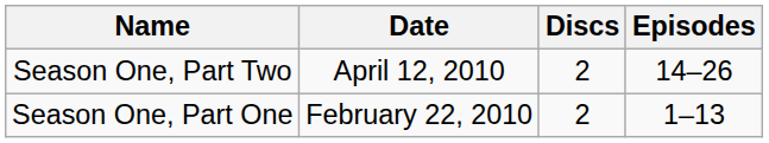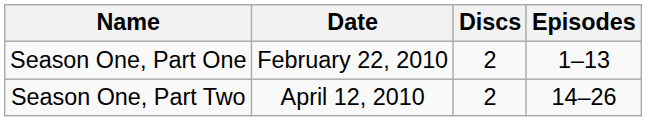rows swapped: Season One, Part One <-> Season One, Part Two
